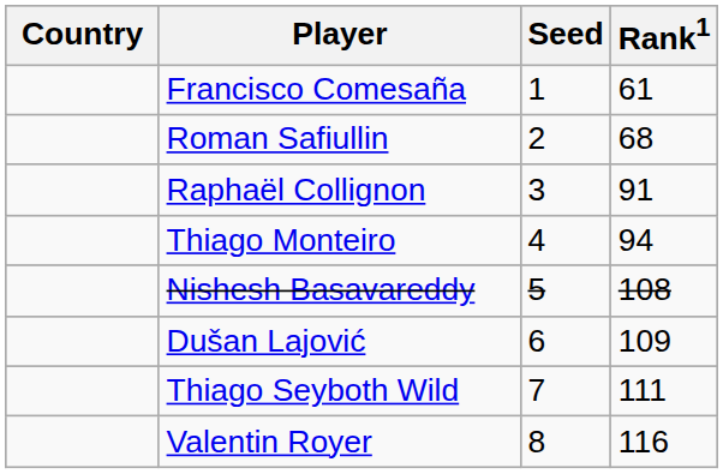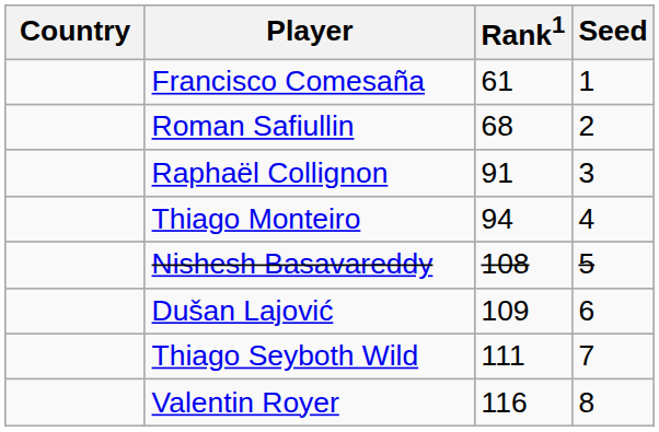columns swapped: Rank1 <-> Seed
